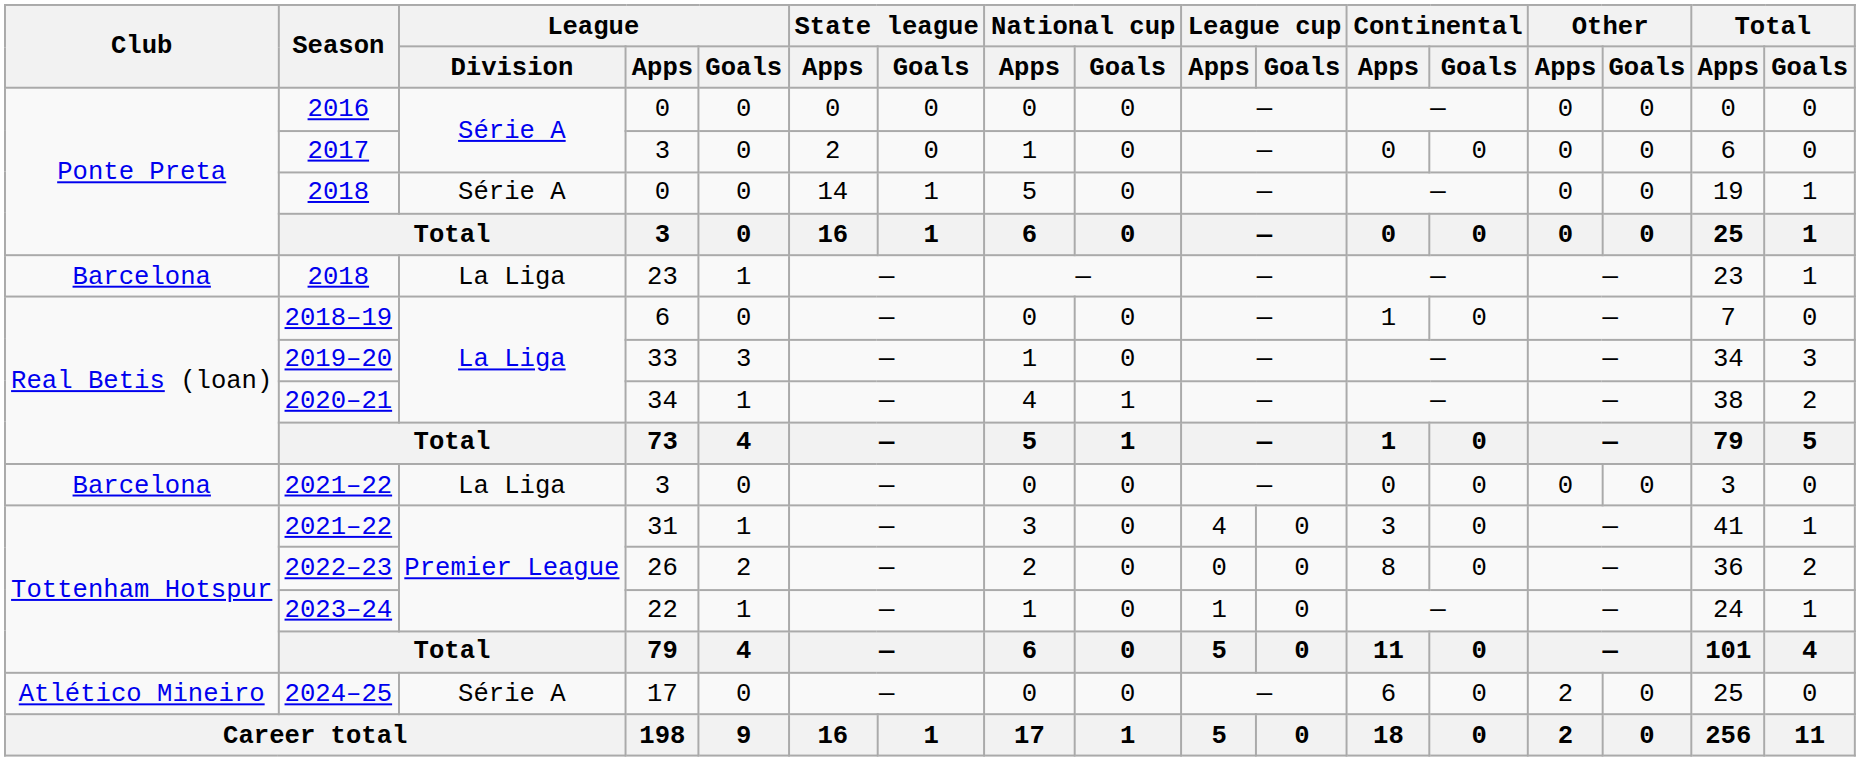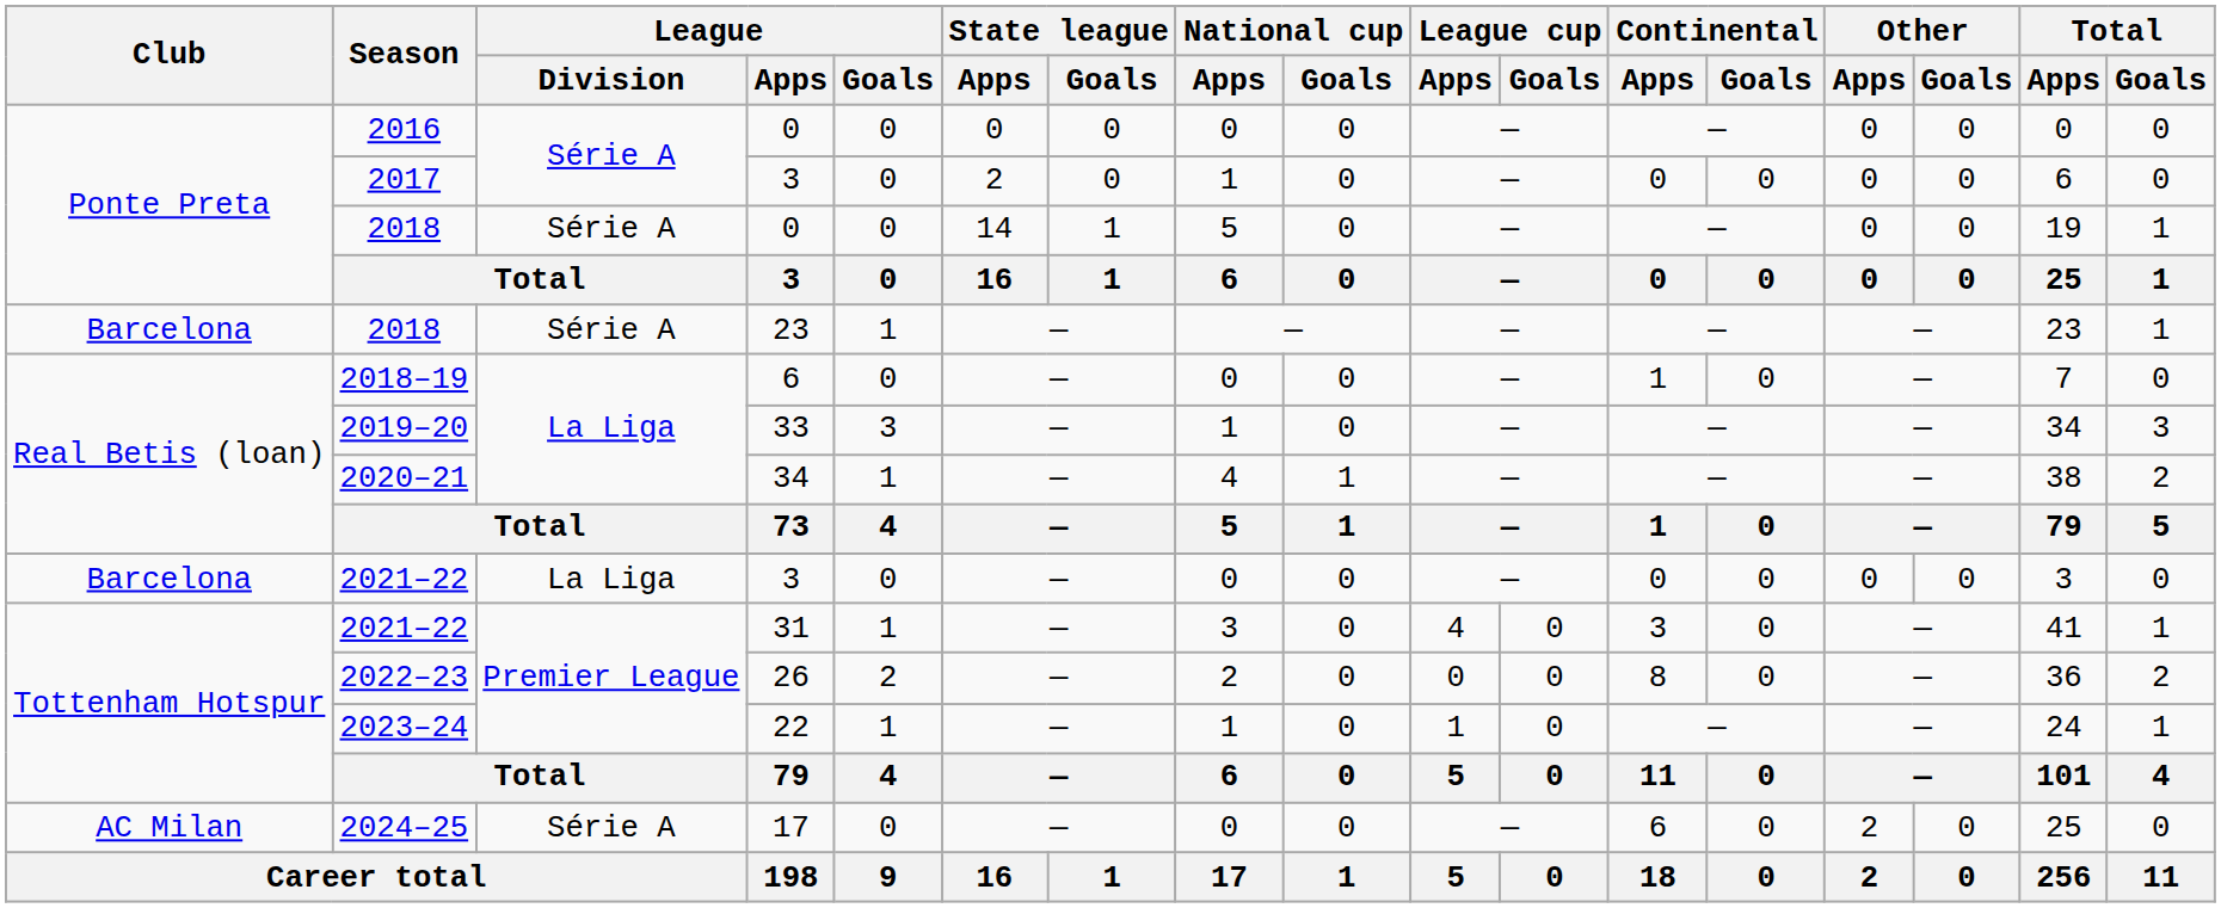2018 / 23 | League / Division: La Liga -> Série A
2024–25 | Club: Atlético Mineiro -> AC Milan
